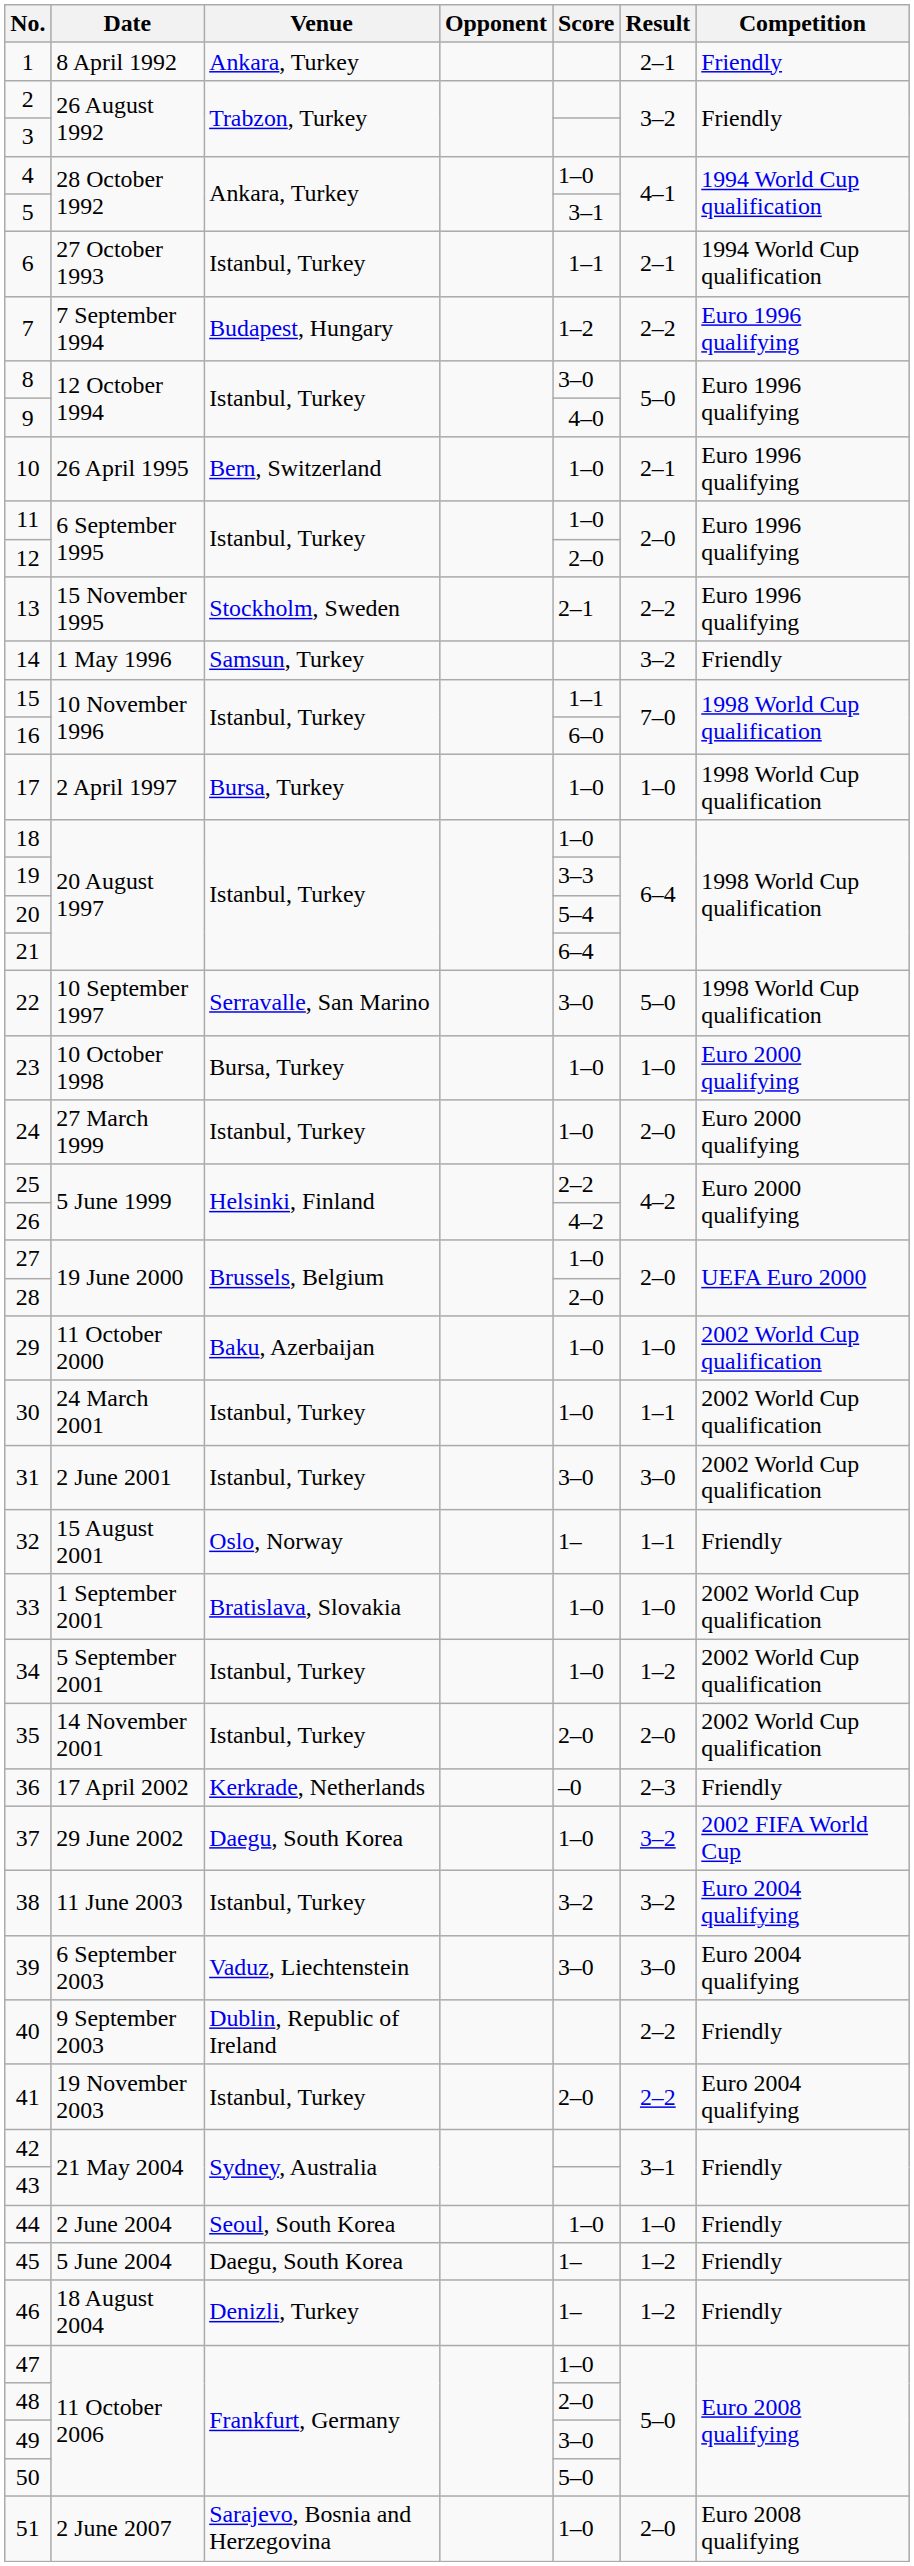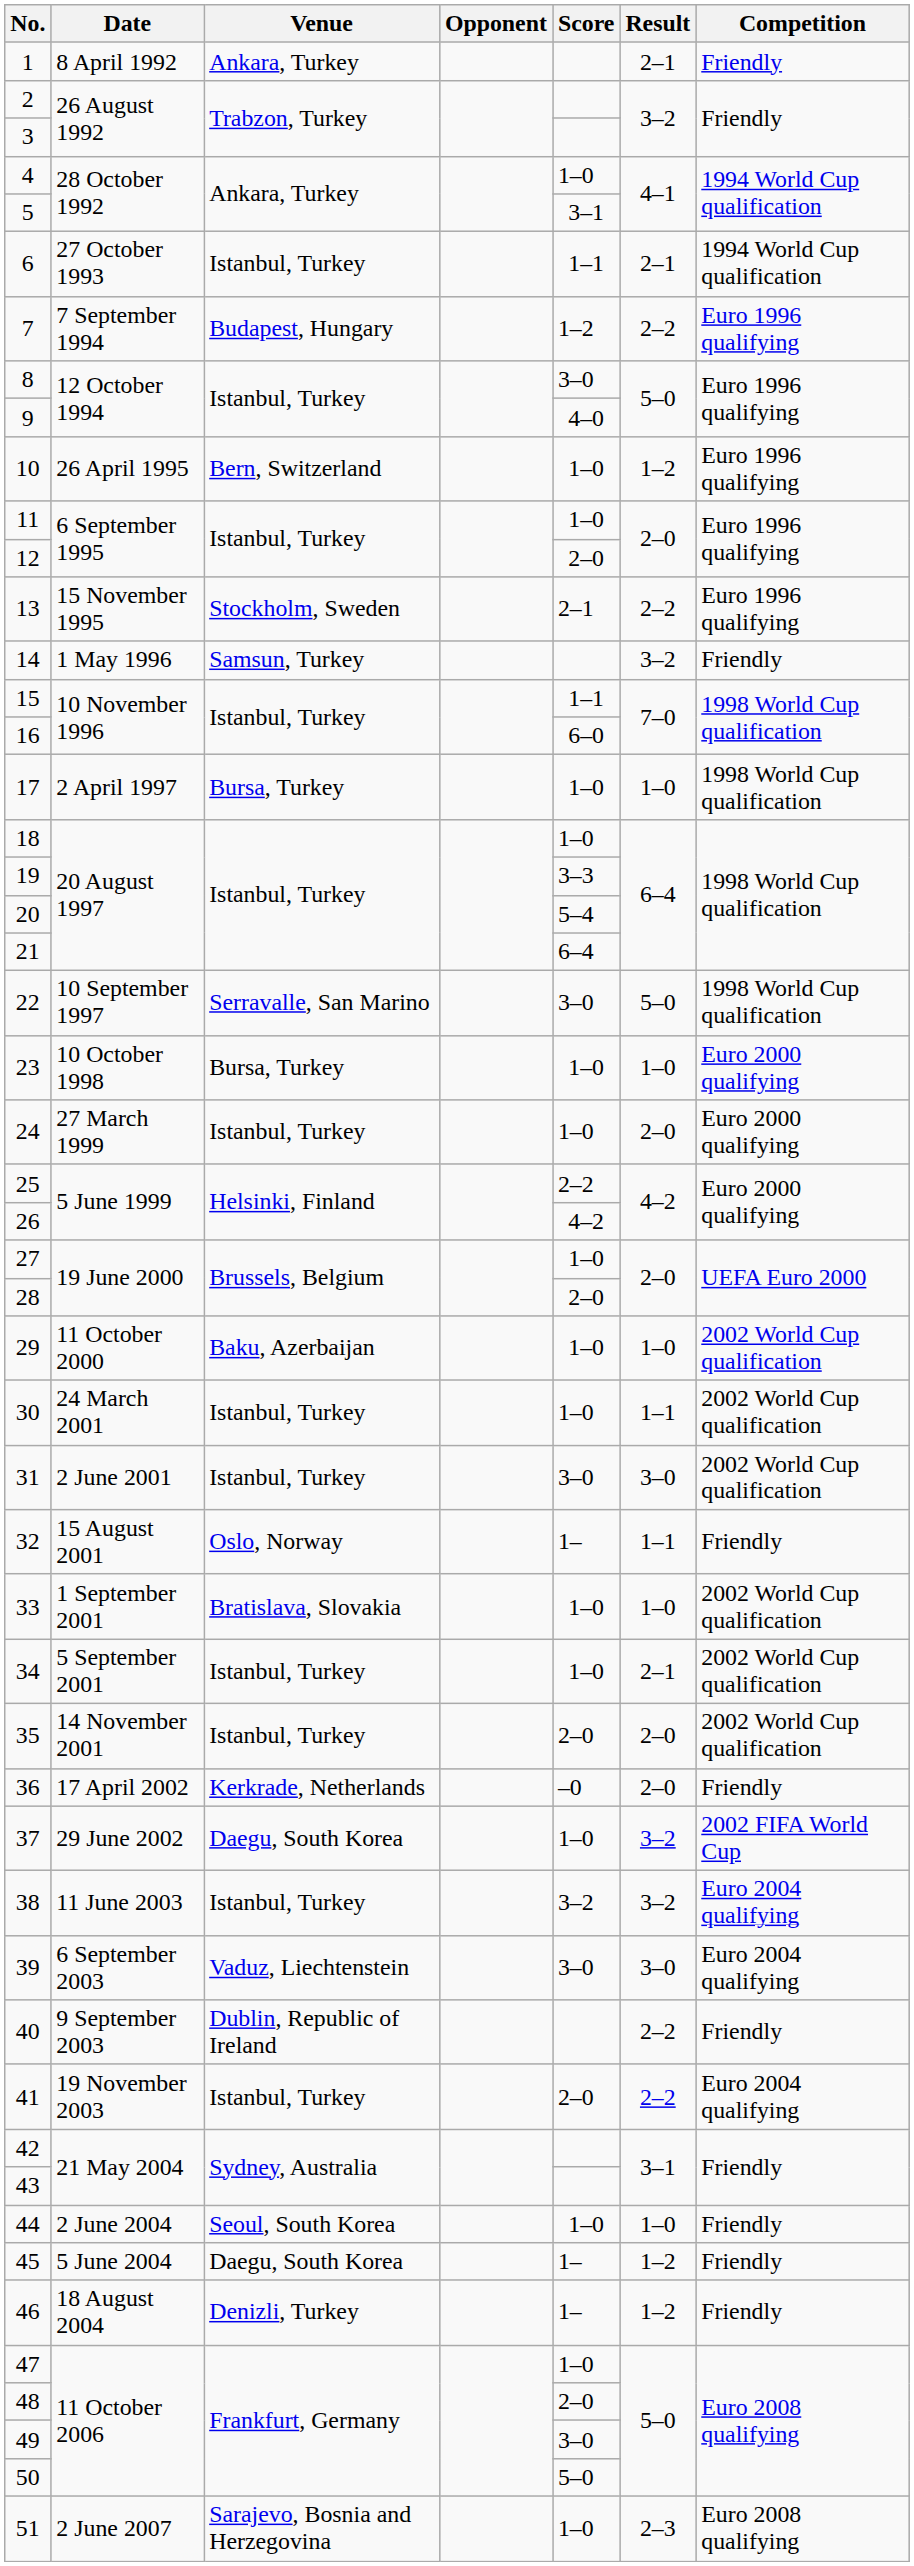10 | Result: 2–1 -> 1–2
34 | Result: 1–2 -> 2–1
36 | Result: 2–3 -> 2–0
51 | Result: 2–0 -> 2–3
